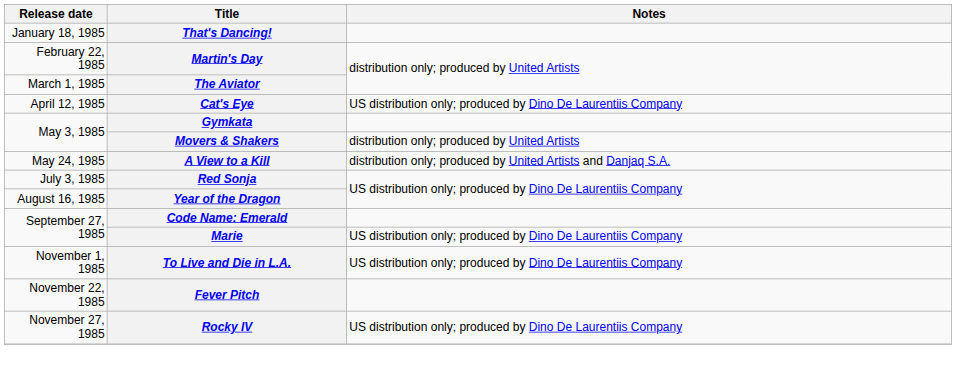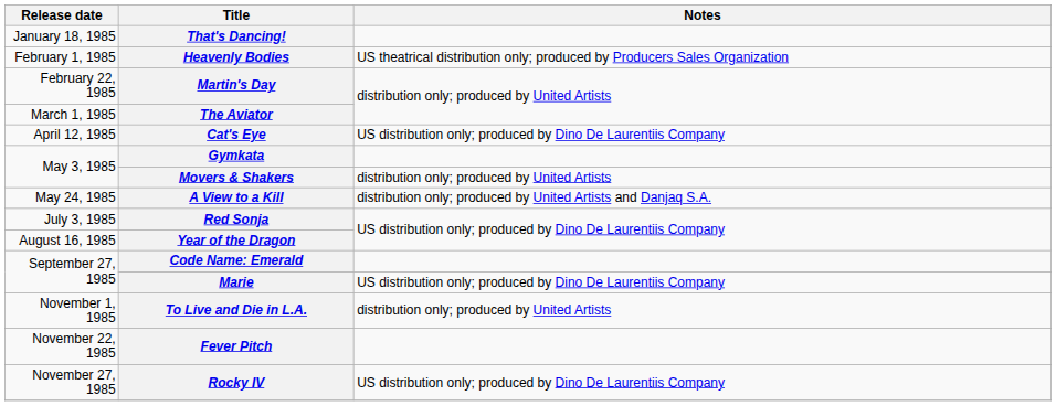+ row: February 1, 1985 | Heavenly Bodies | US theatrical distribution only; produced by Producers Sales Organization
To Live and Die in L.A. | Notes: US distribution only; produced by Dino De Laurentiis Company -> distribution only; produced by United Artists
